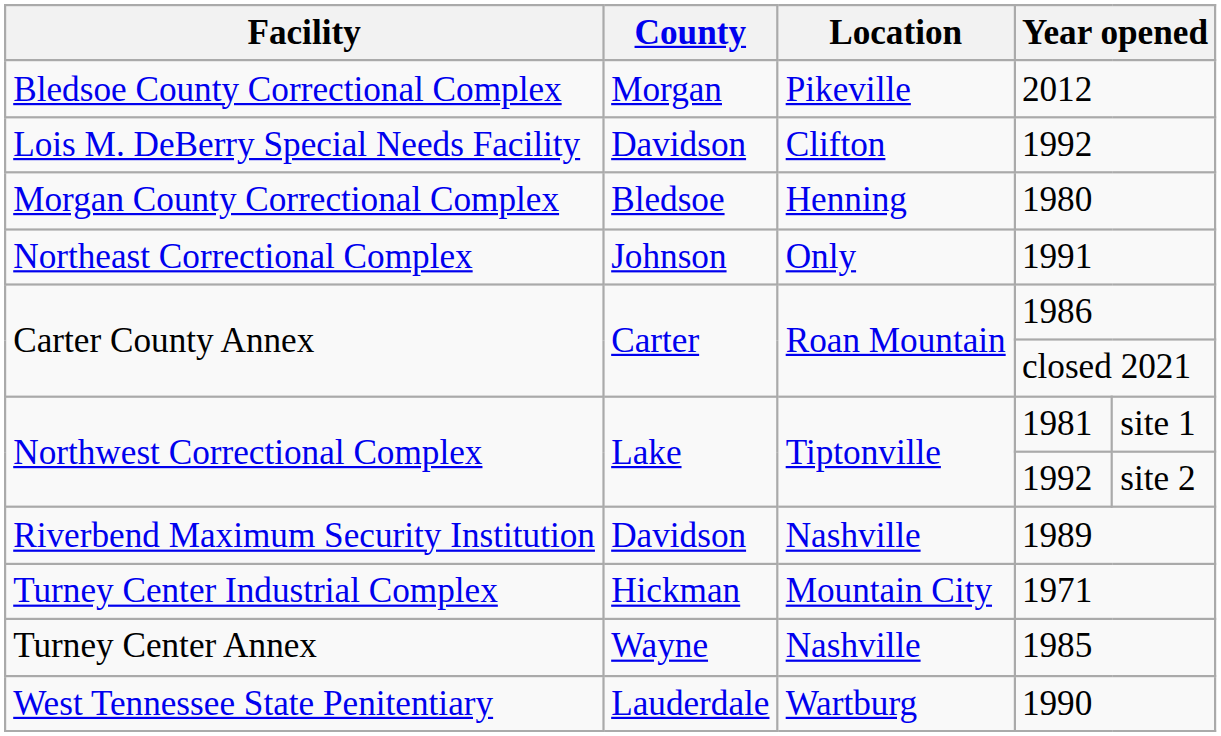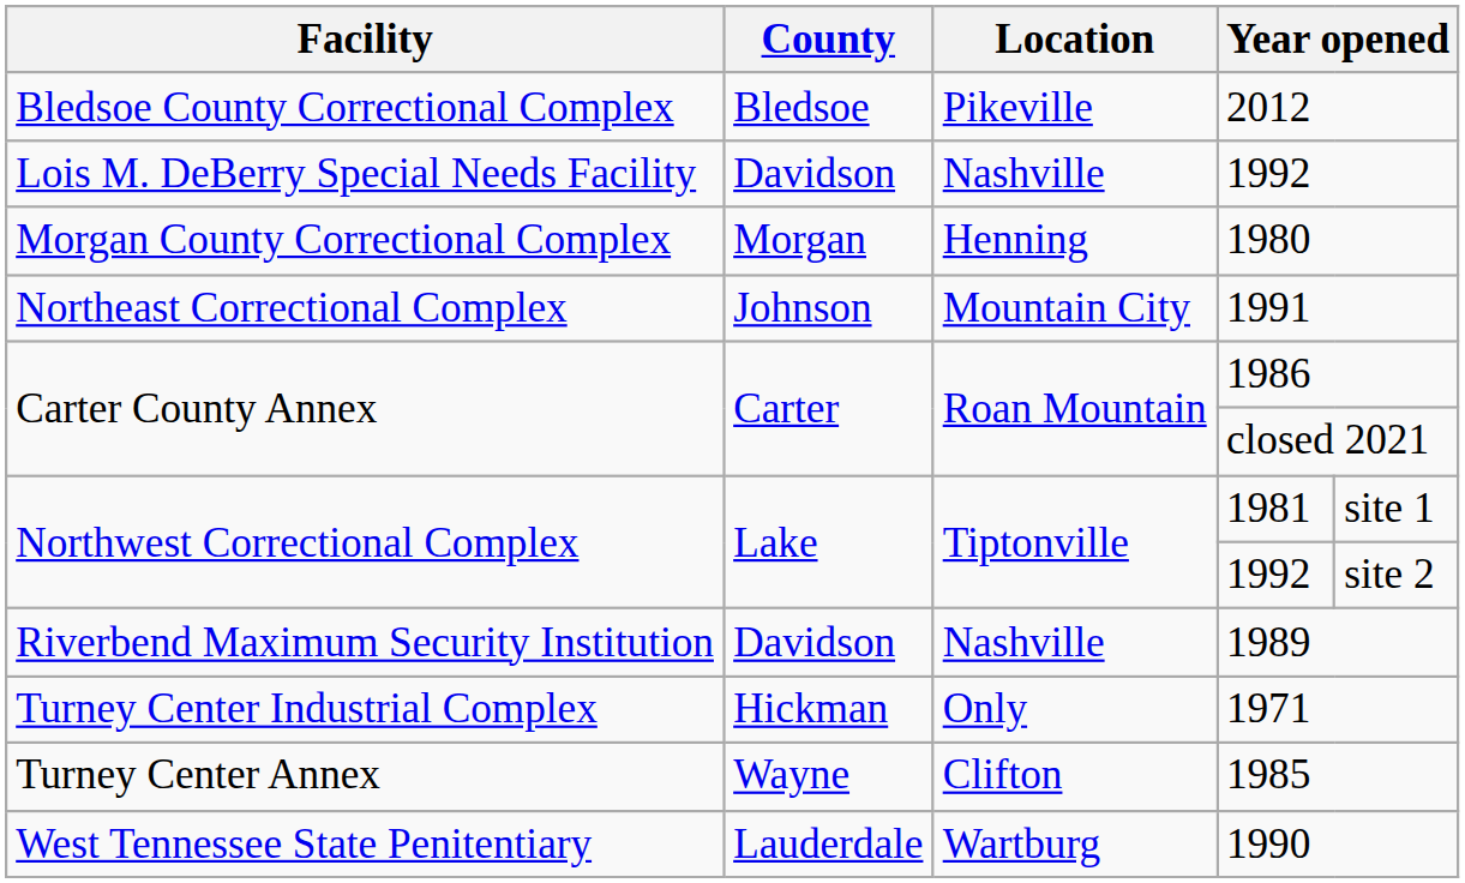2012 | County: Morgan -> Bledsoe
Lois M. DeBerry Special Needs Facility / 1992 | Location: Clifton -> Nashville
1980 | County: Bledsoe -> Morgan
1991 | Location: Only -> Mountain City
1971 | Location: Mountain City -> Only
1985 | Location: Nashville -> Clifton
